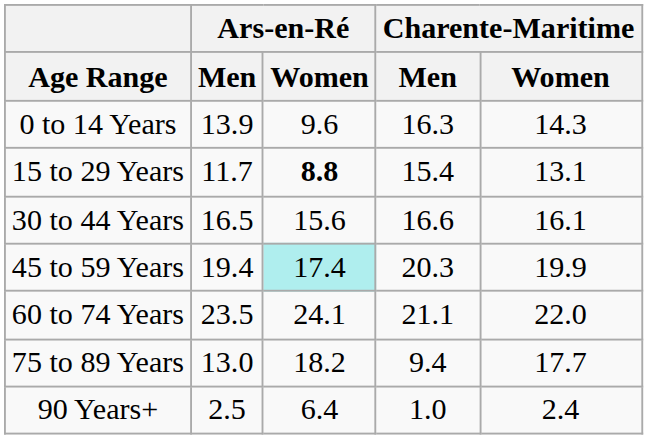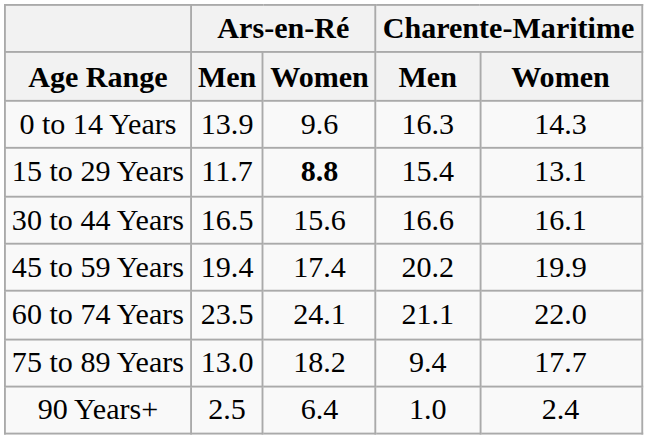45 to 59 Years | Ars-en-Ré / Women: paleturquoise background -> no background
45 to 59 Years | Charente-Maritime / Men: 20.3 -> 20.2
